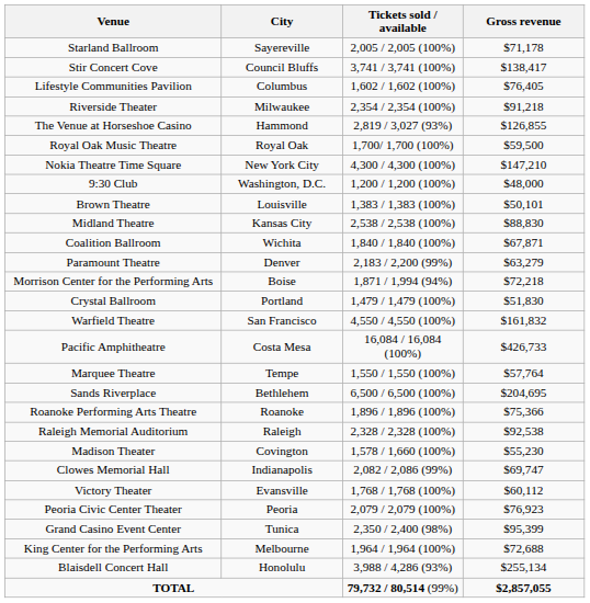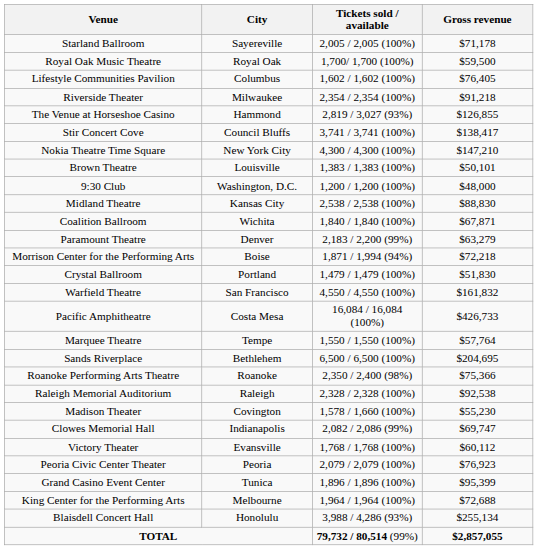rows swapped: Stir Concert Cove <-> Royal Oak Music Theatre
rows swapped: 9:30 Club <-> Brown Theatre
Roanoke Performing Arts Theatre | Tickets sold / available: 1,896 / 1,896 (100%) -> 2,350 / 2,400 (98%)
Grand Casino Event Center | Tickets sold / available: 2,350 / 2,400 (98%) -> 1,896 / 1,896 (100%)
